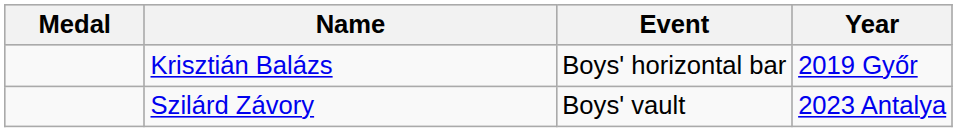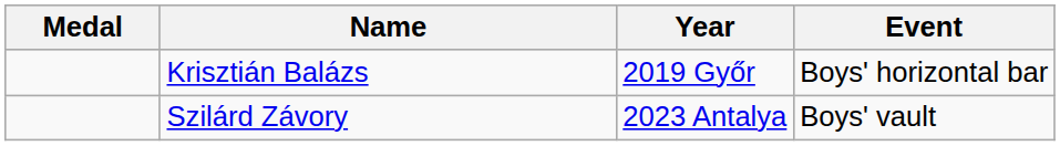columns swapped: Year <-> Event
